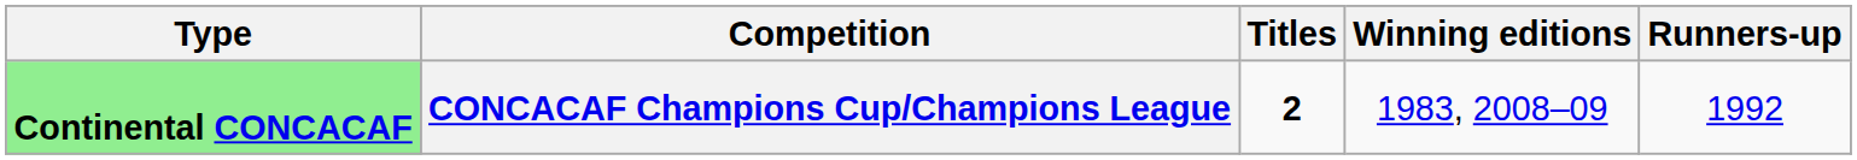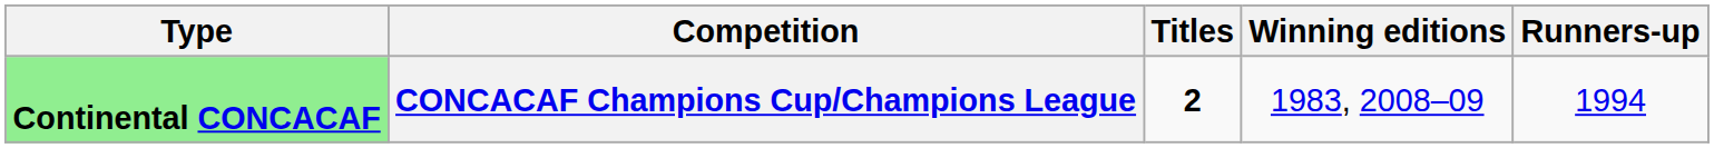CONCACAF Champions Cup/Champions League | Runners-up: 1992 -> 1994
